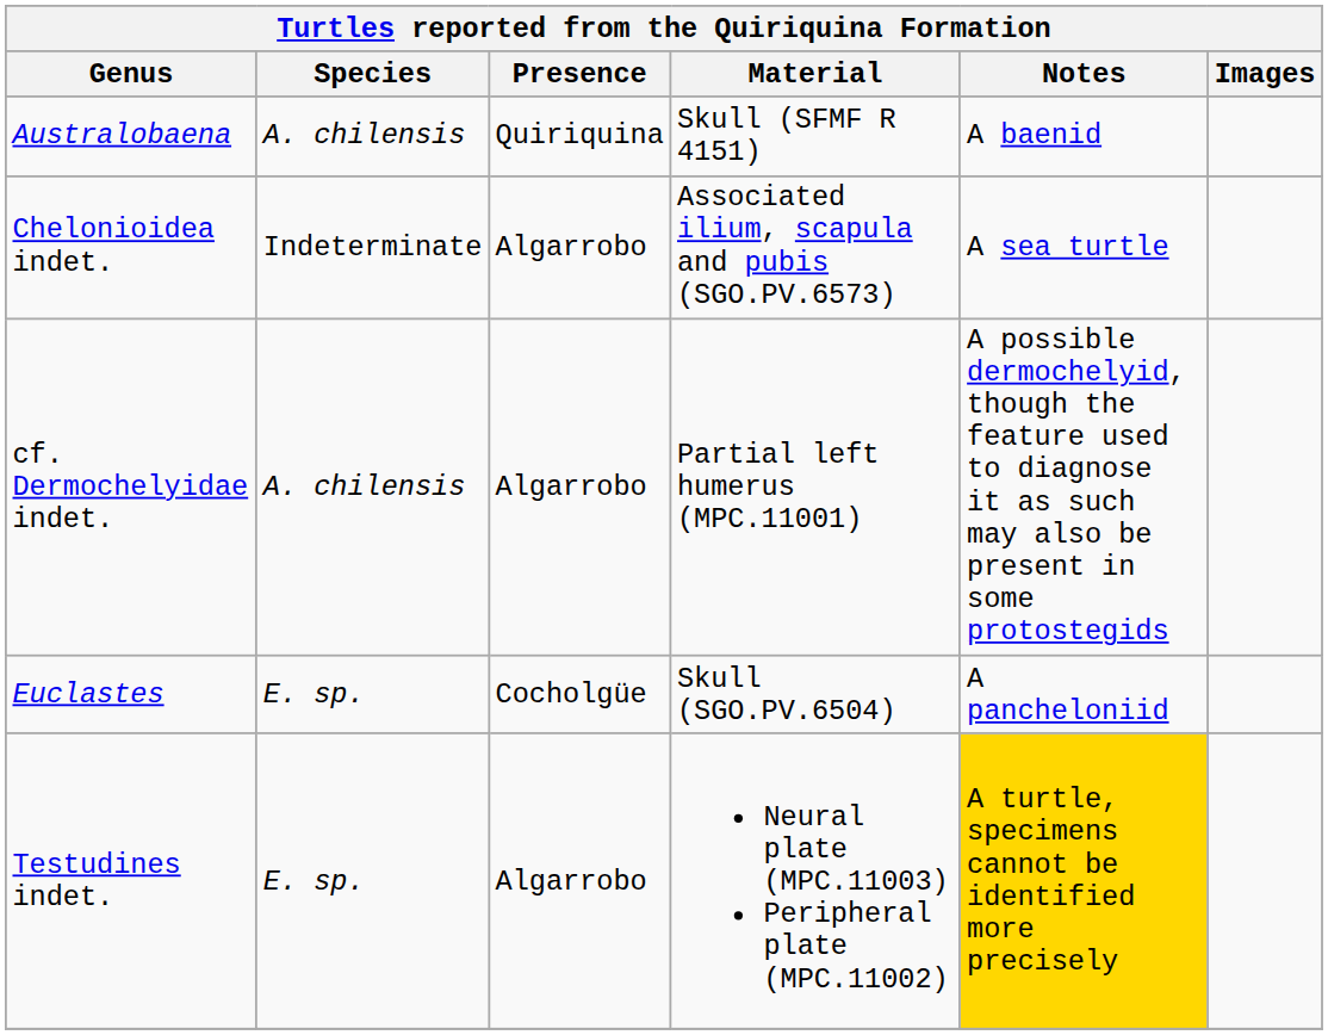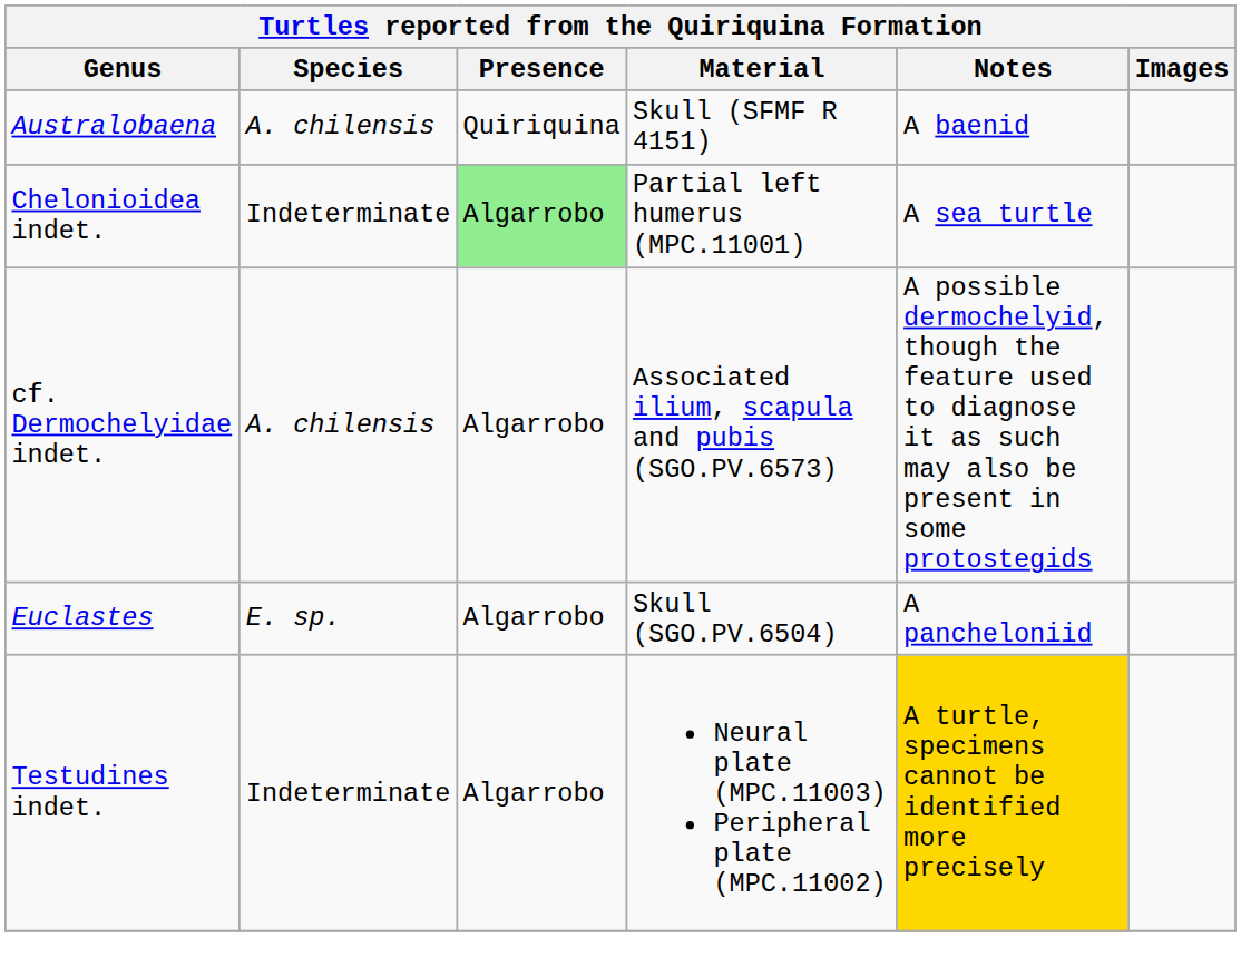Chelonioidea indet. | Presence: no background -> lightgreen background
Chelonioidea indet. | Material: Associated ilium, scapula and pubis (SGO.PV.6573) -> Partial left humerus (MPC.11001)
cf. Dermochelyidae indet. | Material: Partial left humerus (MPC.11001) -> Associated ilium, scapula and pubis (SGO.PV.6573)
Euclastes | Presence: Cocholgüe -> Algarrobo
Testudines indet. | Species: E. sp. -> Indeterminate
